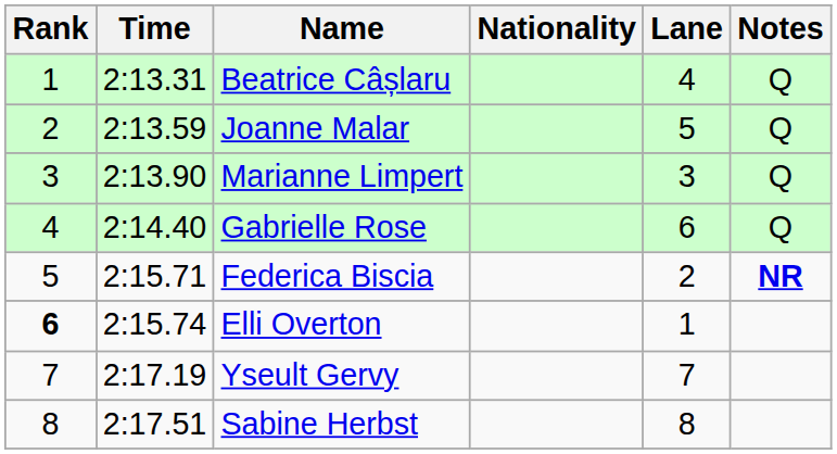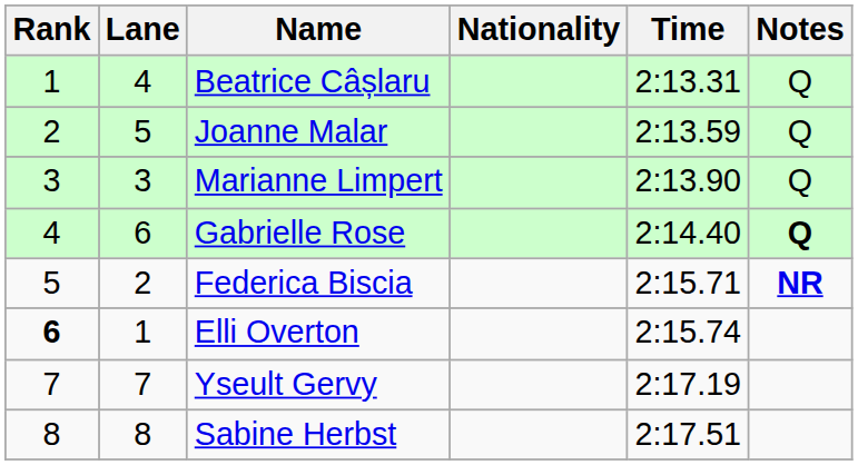columns swapped: Lane <-> Time
Gabrielle Rose | Notes: normal -> bold
